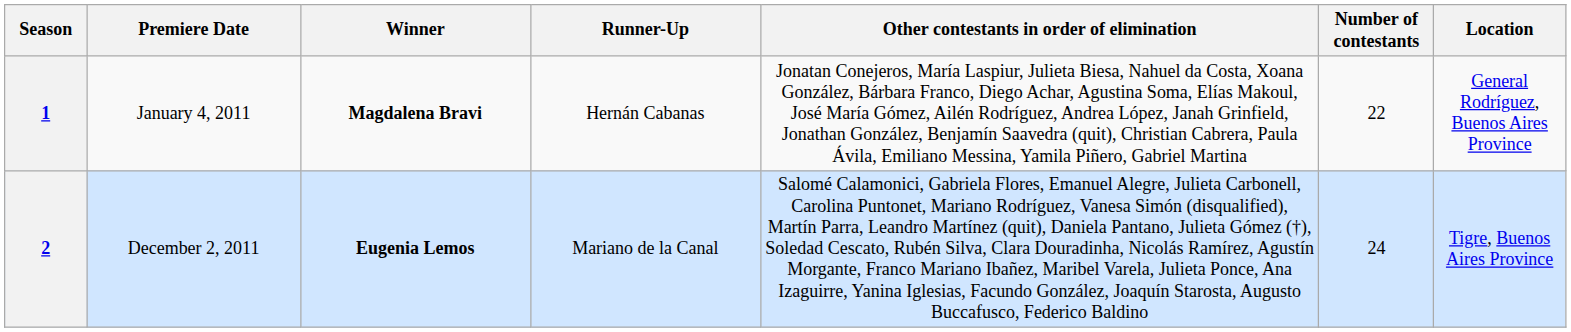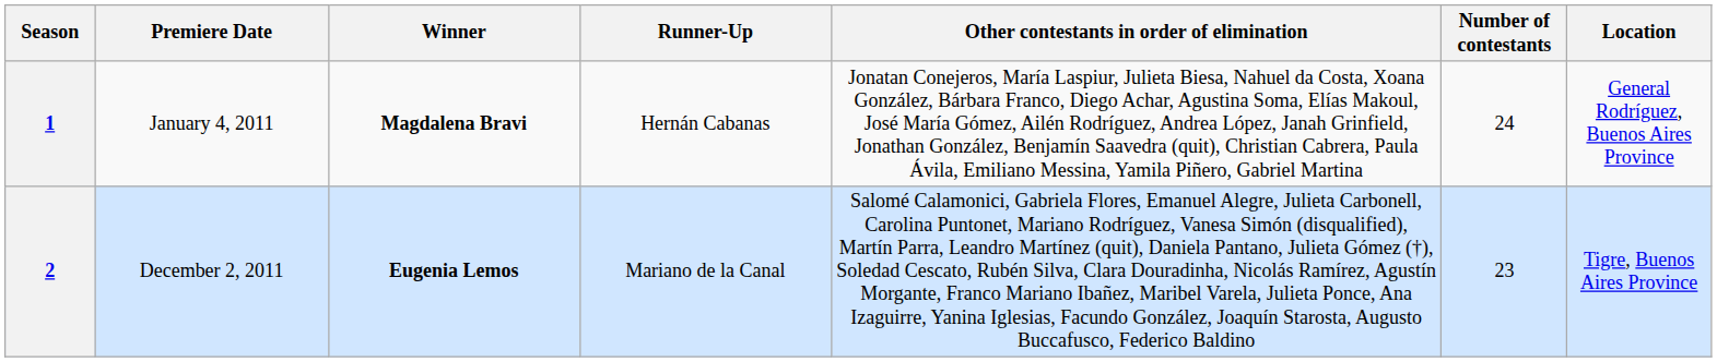1 | Number of contestants: 22 -> 24
2 | Number of contestants: 24 -> 23
